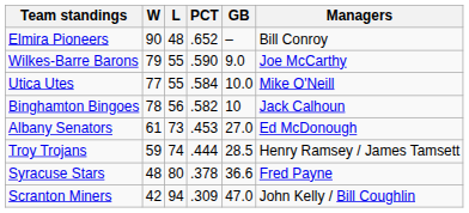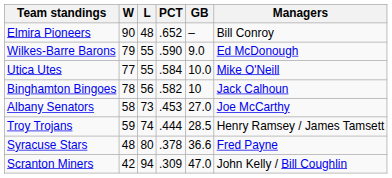Wilkes-Barre Barons | Managers: Joe McCarthy -> Ed McDonough
Albany Senators | W: 61 -> 58
Albany Senators | Managers: Ed McDonough -> Joe McCarthy
